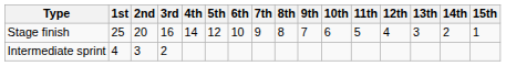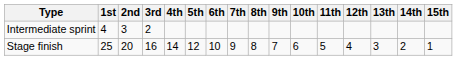rows swapped: Stage finish <-> Intermediate sprint
